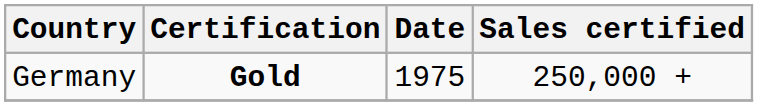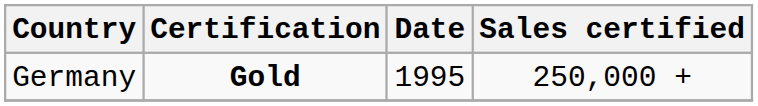Germany | Date: 1975 -> 1995
